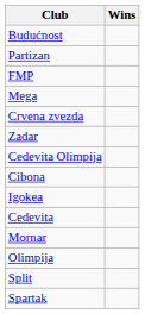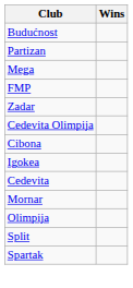rows swapped: FMP <-> Mega
- row: Crvena zvezda
